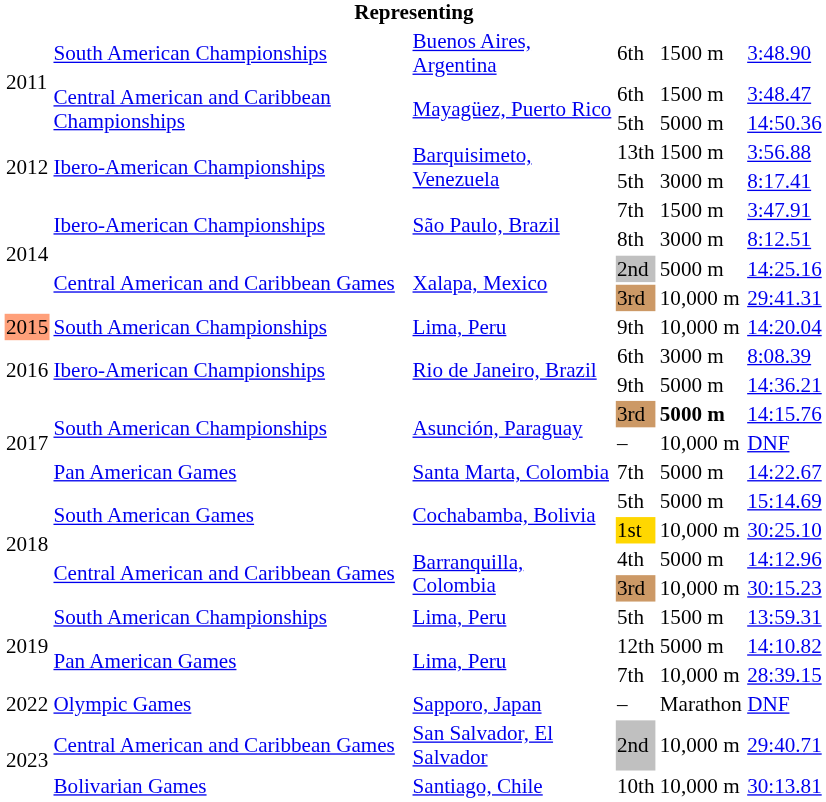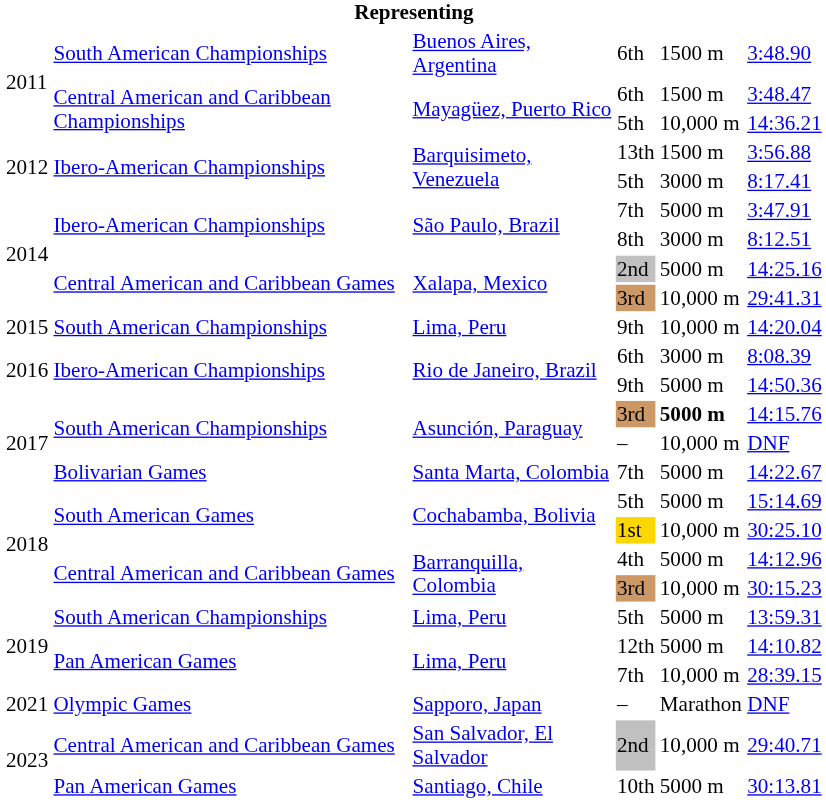Mayagüez, Puerto Rico / 5th | column 5: 5000 m -> 10,000 m
Mayagüez, Puerto Rico / 5th | column 6: 14:50.36 -> 14:36.21
São Paulo, Brazil / 7th | column 5: 1500 m -> 5000 m
Lima, Peru / 9th | column 1: lightsalmon background -> no background
Rio de Janeiro, Brazil / 9th | column 6: 14:36.21 -> 14:50.36
Santa Marta, Colombia | column 2: Pan American Games -> Bolivarian Games
Lima, Peru / 5th | column 5: 1500 m -> 5000 m
Sapporo, Japan | column 1: 2022 -> 2021
Santiago, Chile | column 2: Bolivarian Games -> Pan American Games
Santiago, Chile | column 5: 10,000 m -> 5000 m
